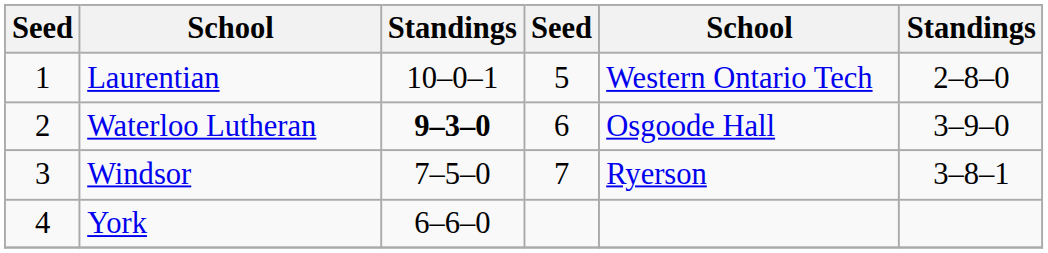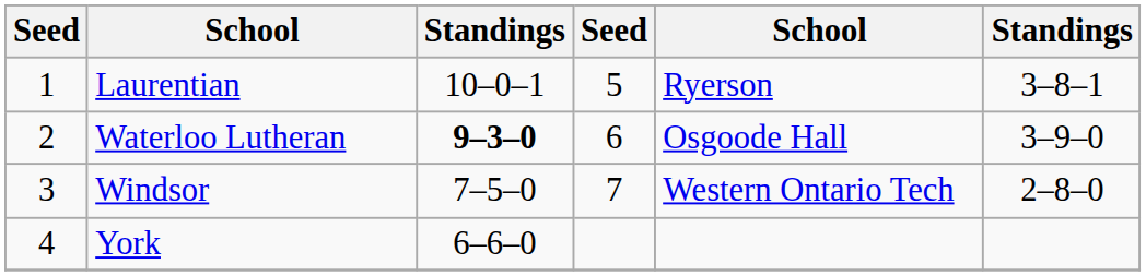Laurentian | column 5: Western Ontario Tech -> Ryerson
Laurentian | column 6: 2–8–0 -> 3–8–1
Windsor | column 5: Ryerson -> Western Ontario Tech
Windsor | column 6: 3–8–1 -> 2–8–0
